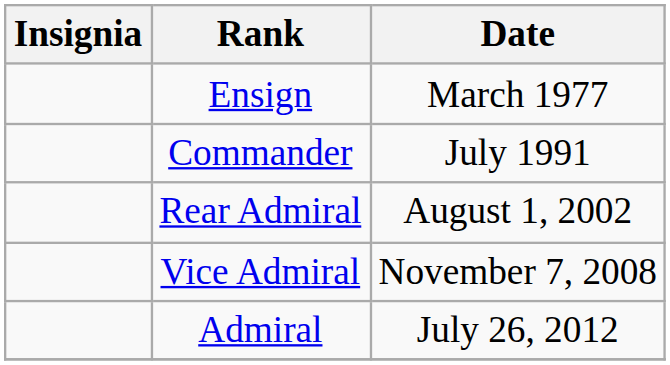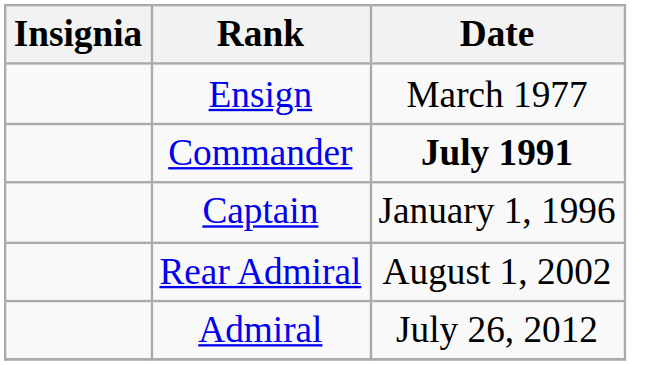Commander | Date: normal -> bold
+ row: Captain | January 1, 1996
- row: Vice Admiral | November 7, 2008
